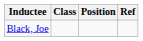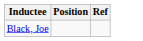- column: Class
